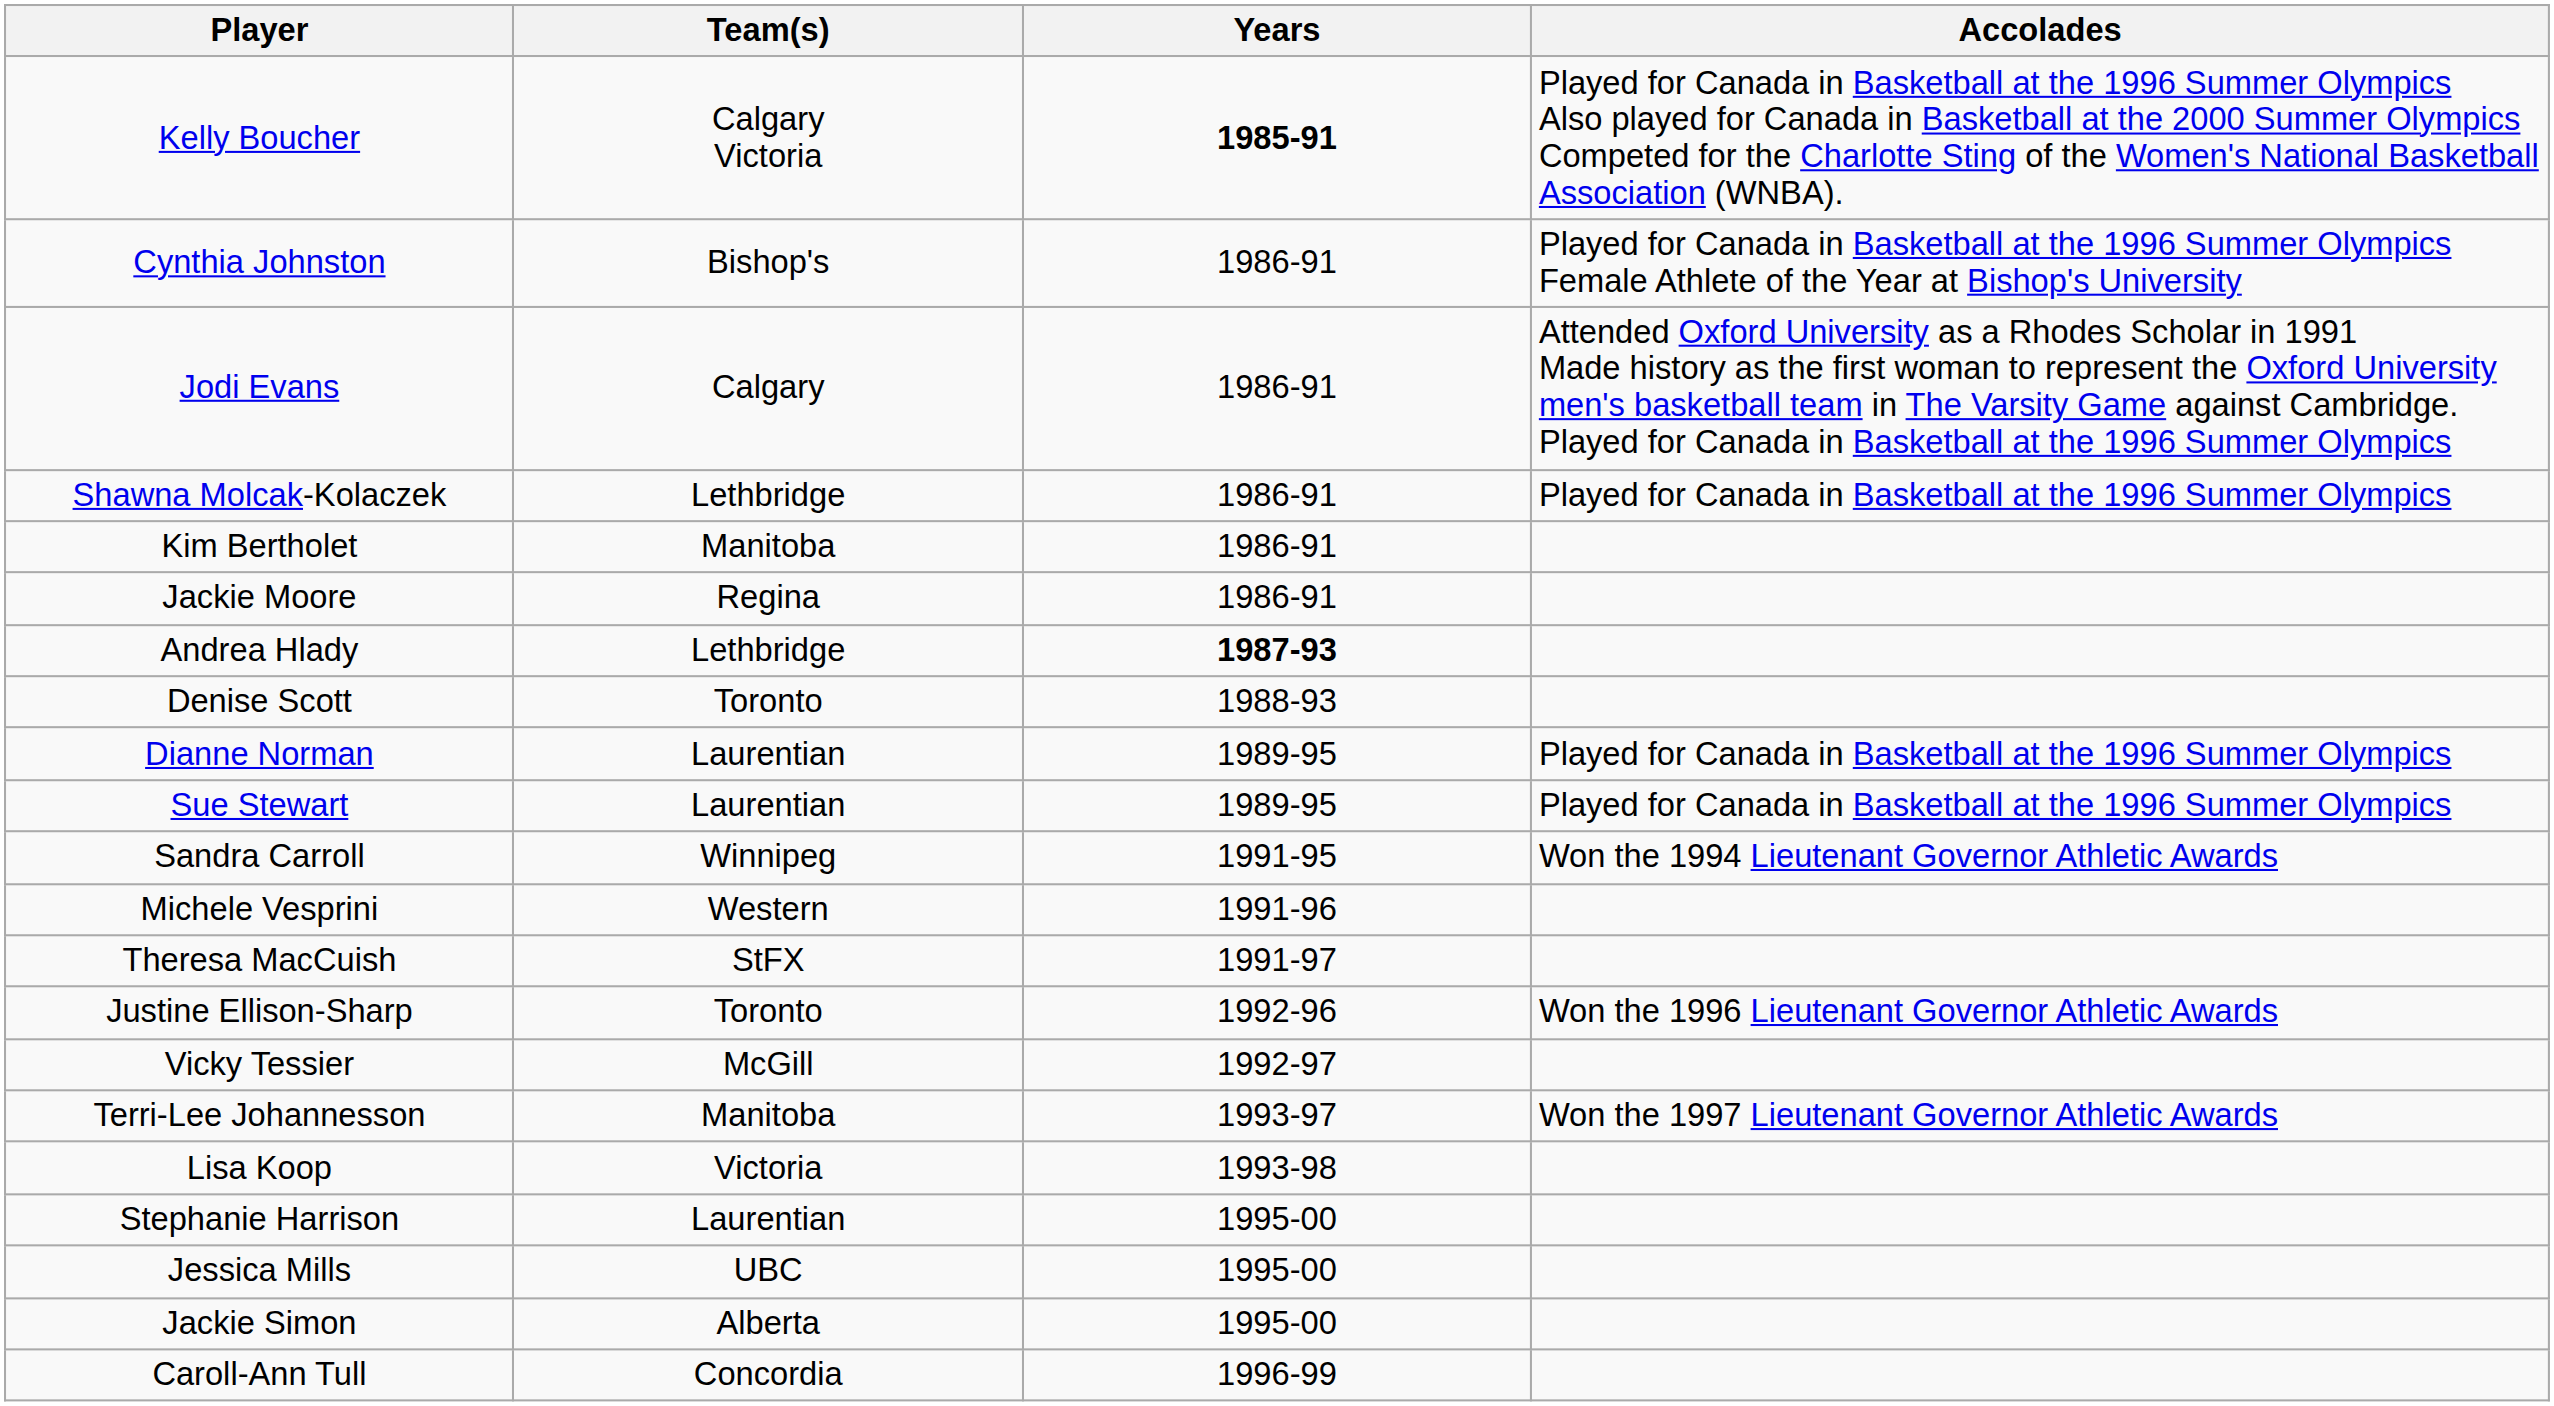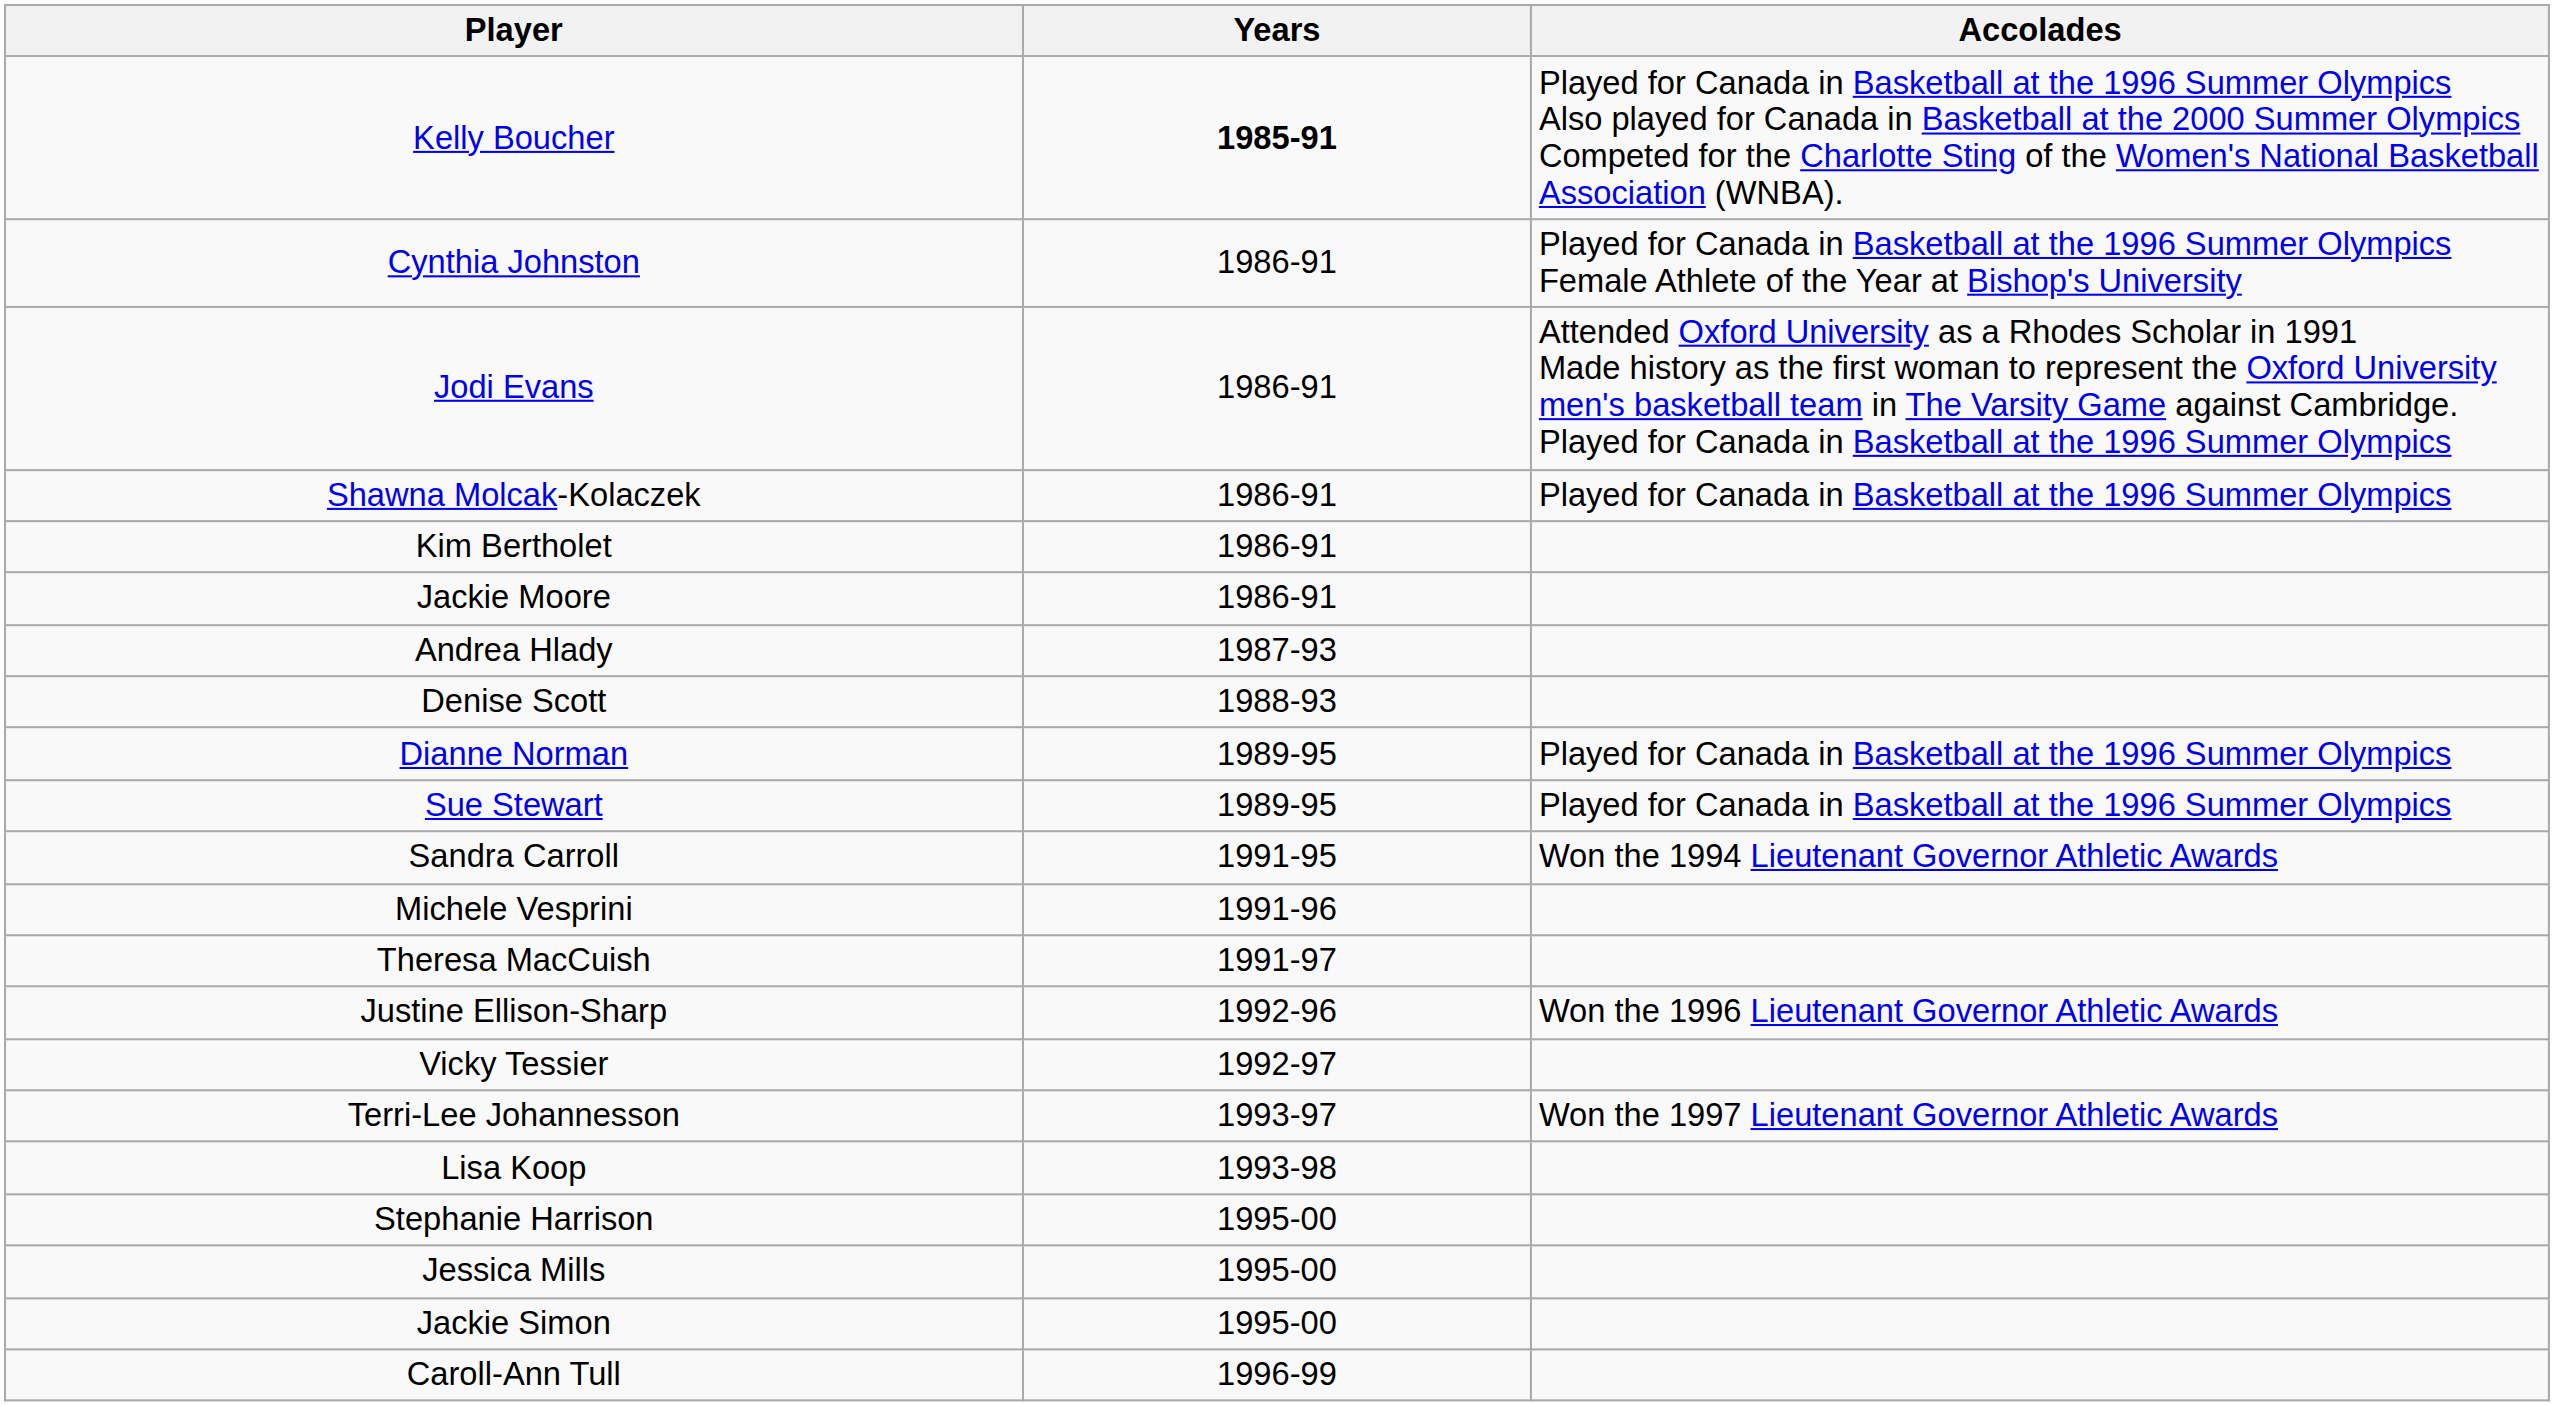- column: Team(s) | Calgary Victoria | Bishop's | Calgary | Lethbridge | Manitoba | Regina | Lethbridge | Toronto | Laurentian | Laurentian | Winnipeg | Western | StFX | Toronto | McGill | Manitoba | Victoria | Laurentian | UBC | Alberta | Concordia
Andrea Hlady | Years: bold -> normal
